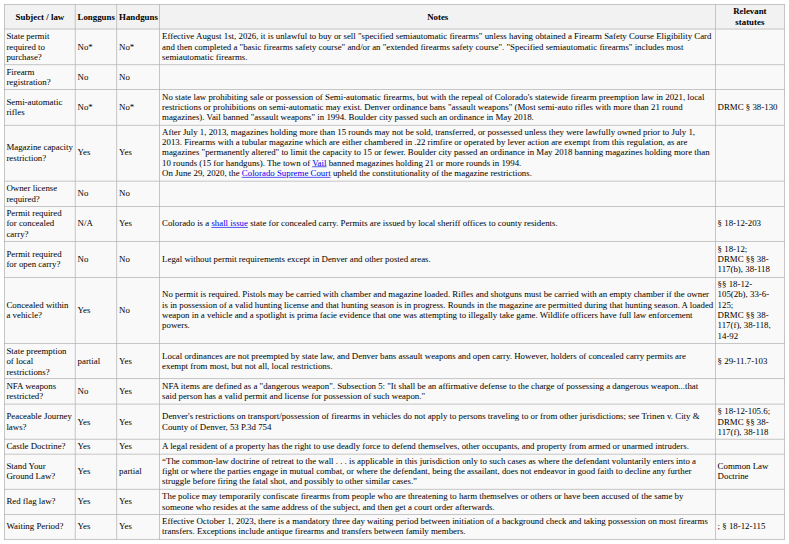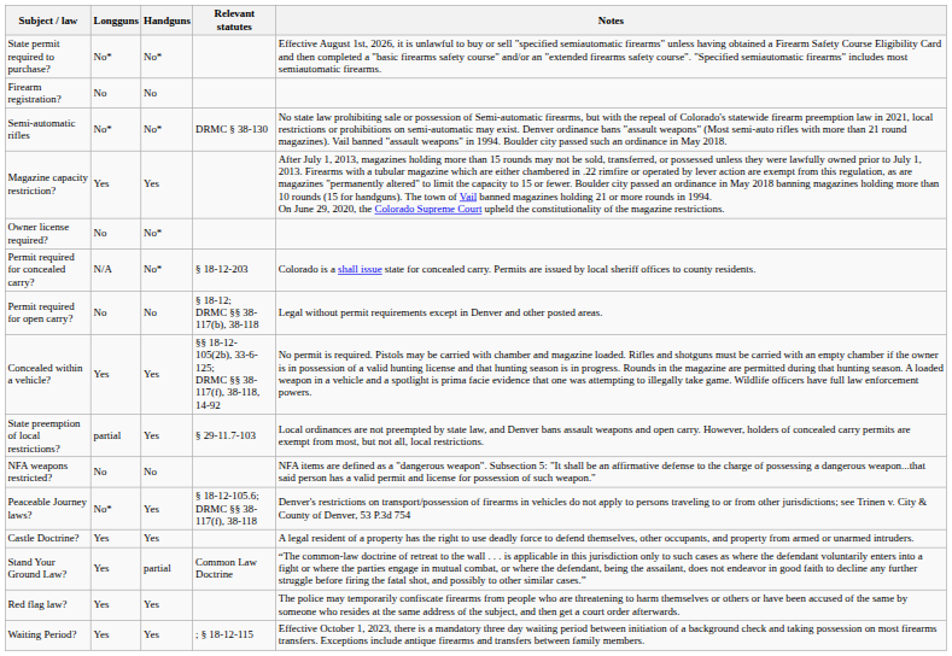columns swapped: Relevant statutes <-> Notes
Owner license required? | Handguns: No -> No*
Permit required for concealed carry? | Handguns: Yes -> No*
Concealed within a vehicle? | Handguns: No -> Yes
NFA weapons restricted? | Handguns: Yes -> No
Peaceable Journey laws? | Longguns: Yes -> No*
